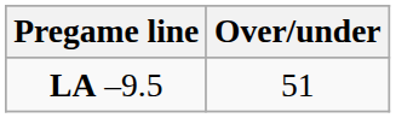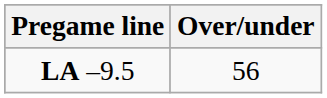LA –9.5 | Over/under: 51 -> 56
